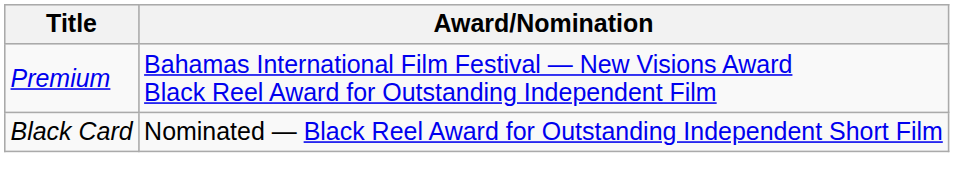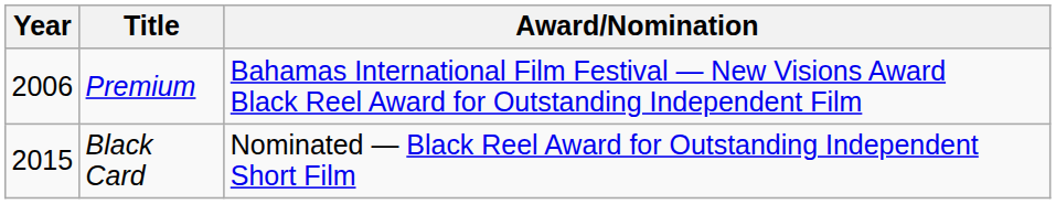+ column: Year | 2006 | 2015
